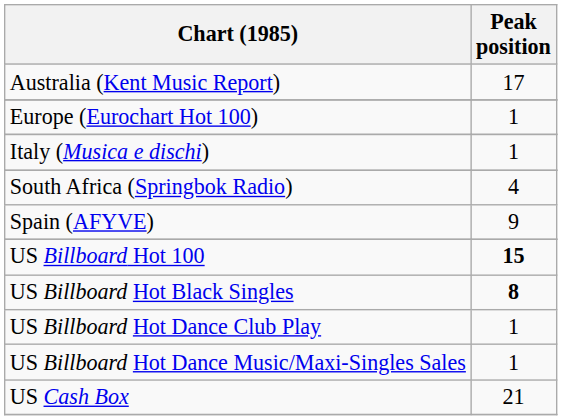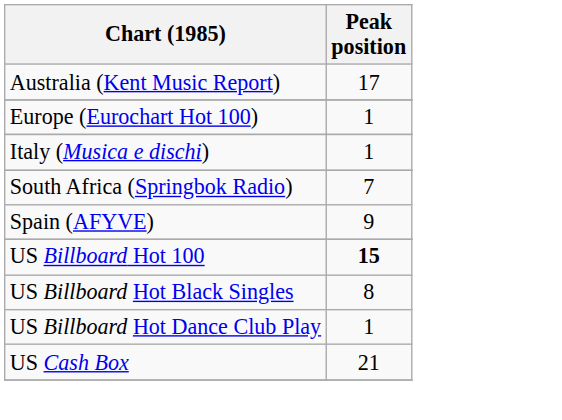South Africa (Springbok Radio) | Peak position: 4 -> 7
US Billboard Hot Black Singles | Peak position: bold -> normal
- row: US Billboard Hot Dance Music/Maxi-Singles Sales | 1
